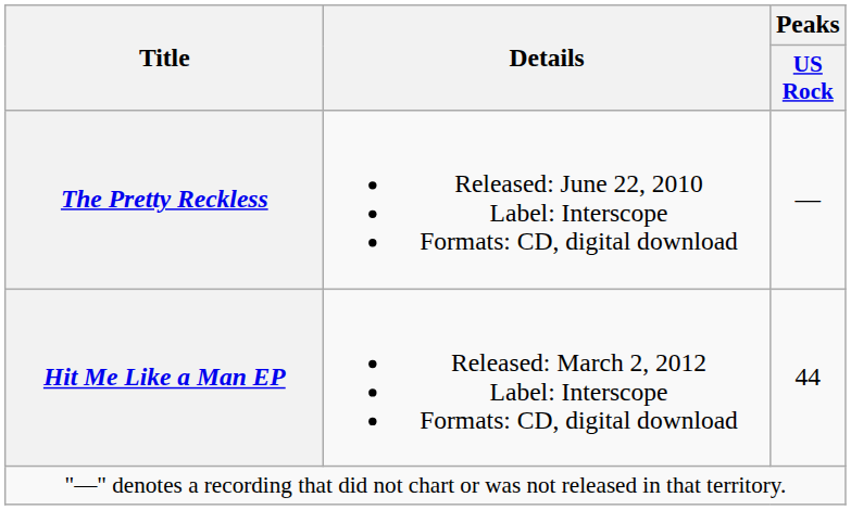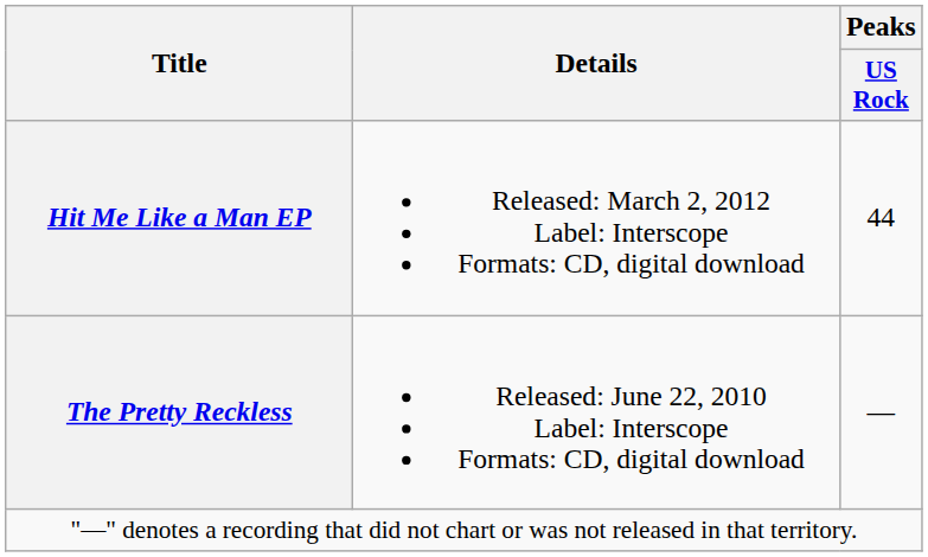rows swapped: The Pretty Reckless <-> Hit Me Like a Man EP
